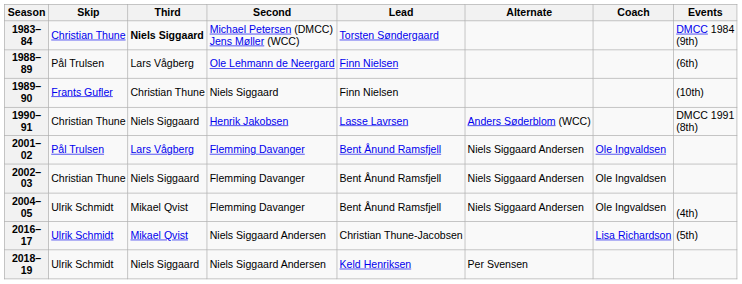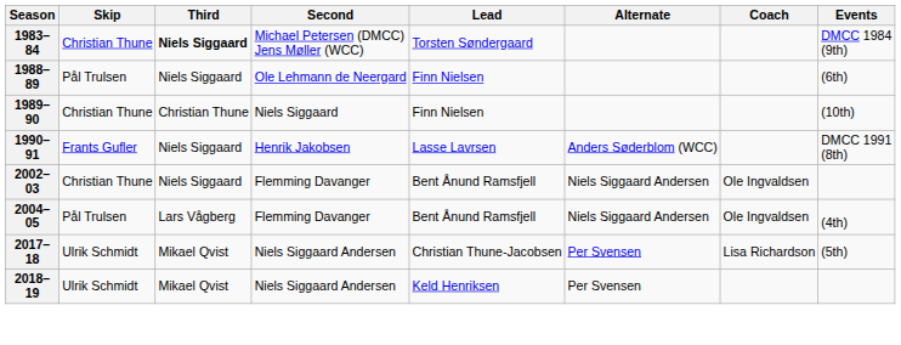1988–89 | Third: Lars Vågberg -> Niels Siggaard
1989–90 | Skip: Frants Gufler -> Christian Thune
1990–91 | Skip: Christian Thune -> Frants Gufler
- row: 2001–02 | Pål Trulsen | Lars Vågberg | Flemming Davanger | Bent Ånund Ramsfjell | Niels Siggaard Andersen | Ole Ingvaldsen
2004–05 | Skip: Ulrik Schmidt -> Pål Trulsen
2004–05 | Third: Mikael Qvist -> Lars Vågberg
- row: 2016–17 | Ulrik Schmidt | Mikael Qvist | Niels Siggaard Andersen | Christian Thune-Jacobsen | Lisa Richardson | (5th)
+ row: 2017–18 | Ulrik Schmidt | Mikael Qvist | Niels Siggaard Andersen | Christian Thune-Jacobsen | Per Svensen | Lisa Richardson | (5th)
2018–19 | Third: Niels Siggaard -> Mikael Qvist
